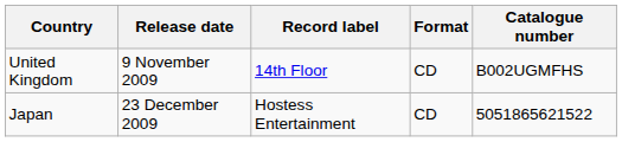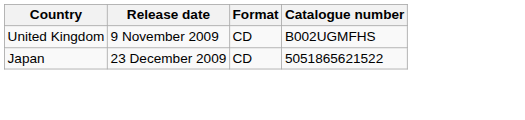- column: Record label | 14th Floor | Hostess Entertainment
